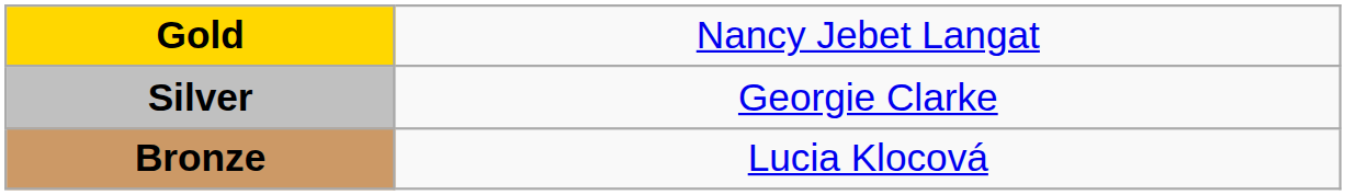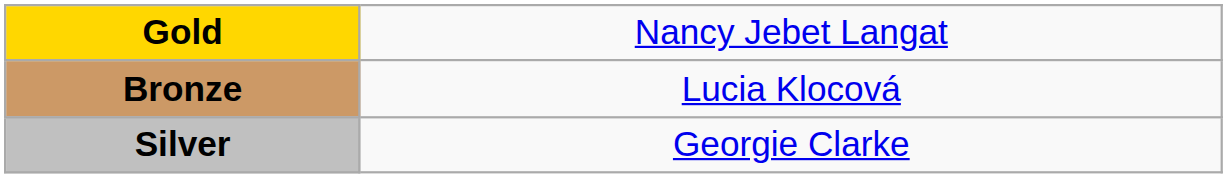rows swapped: Silver <-> Bronze
